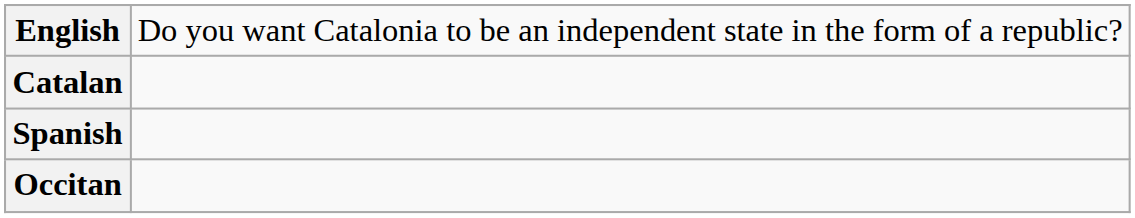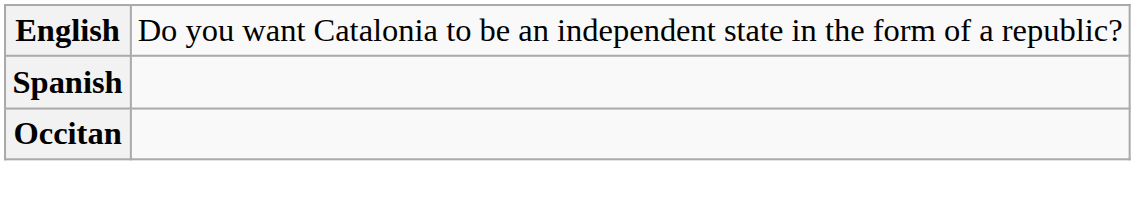- row: Catalan
